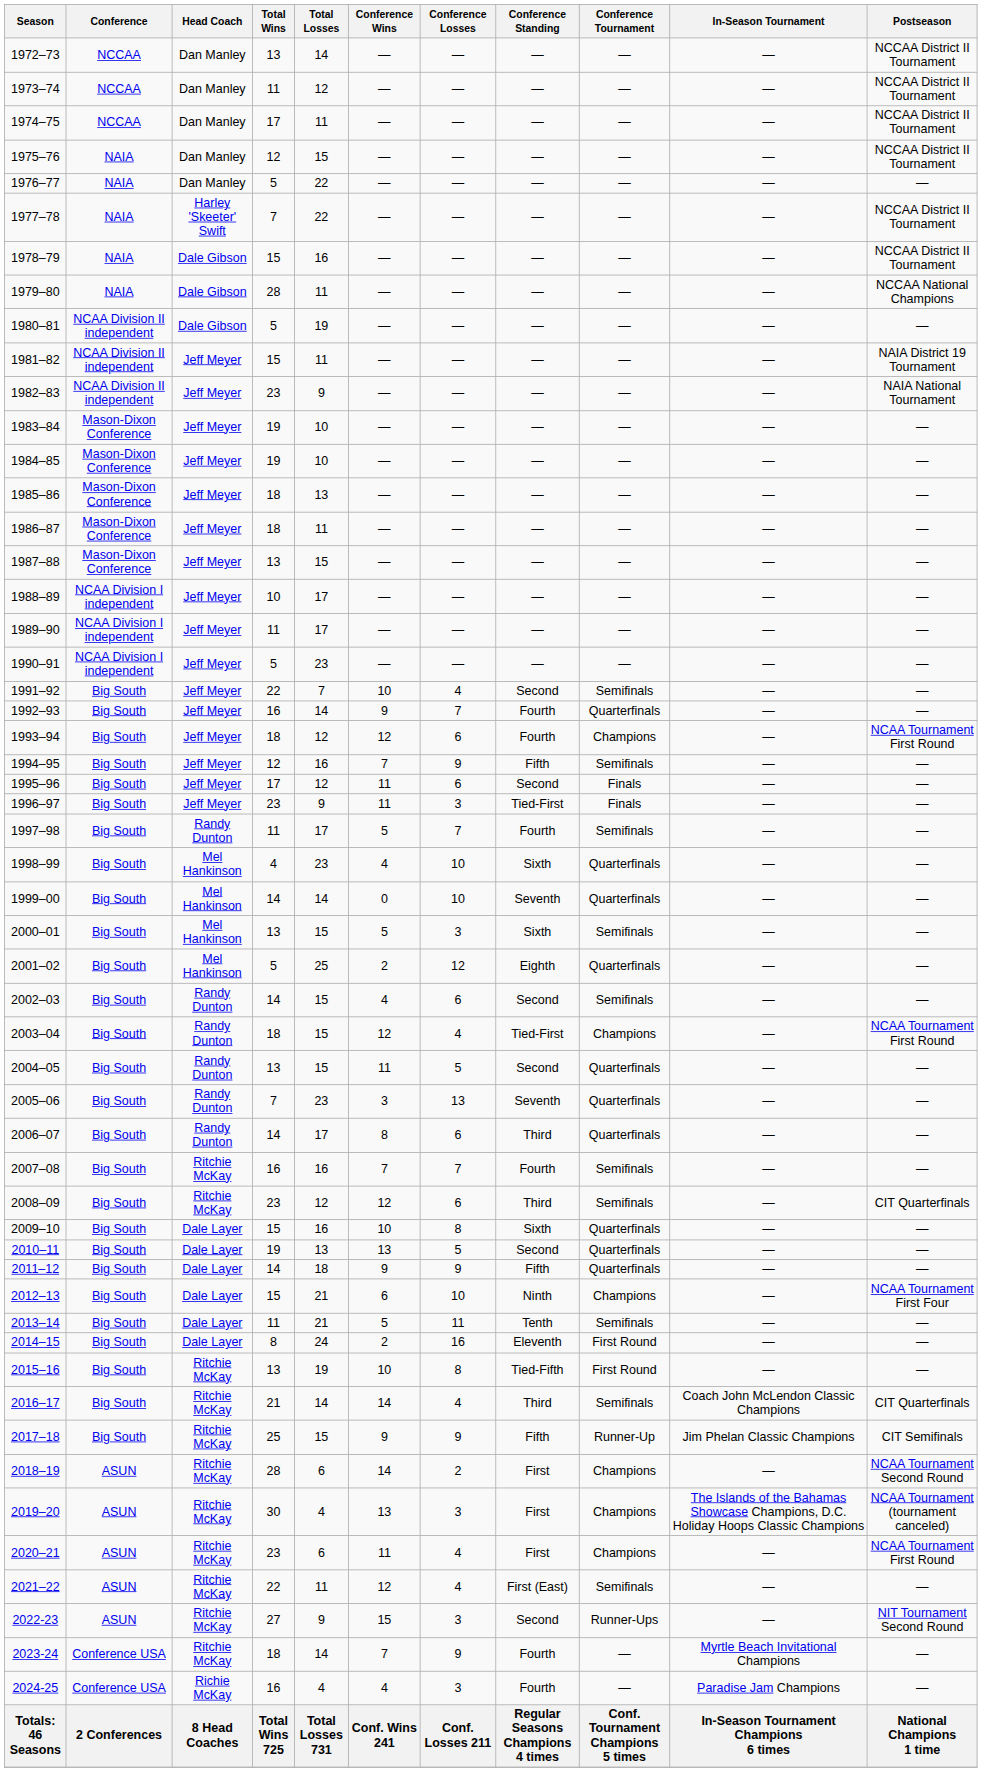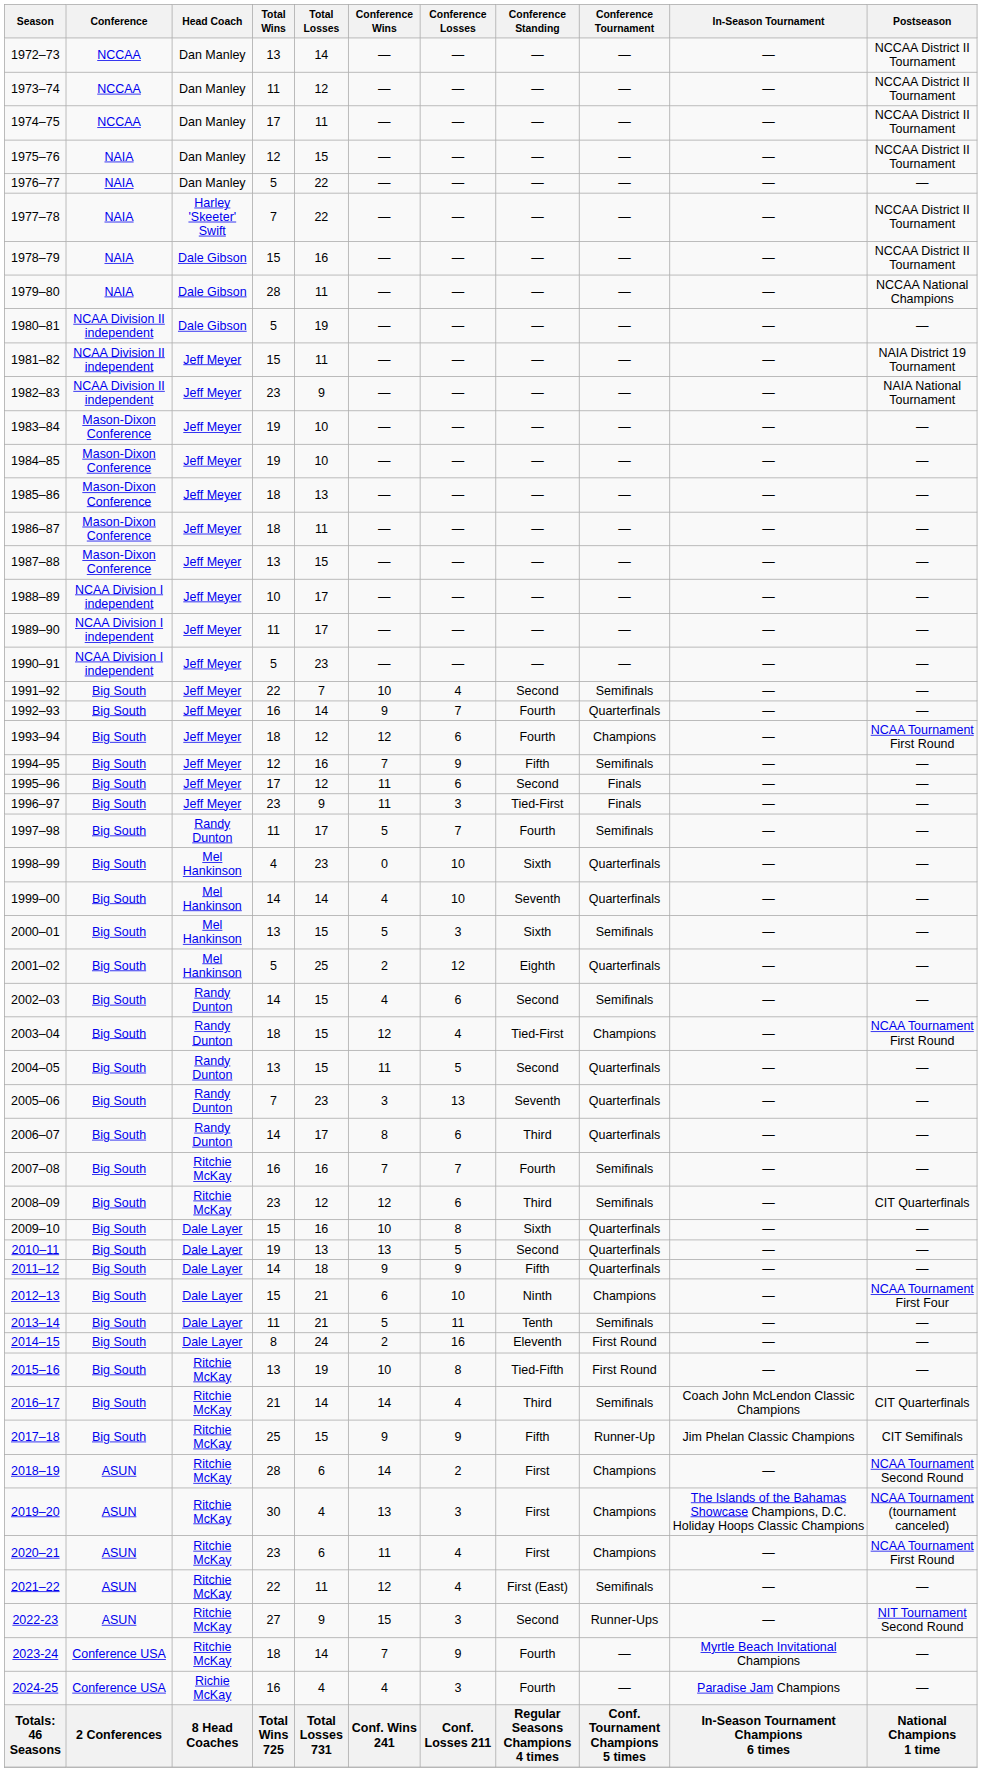1998–99 | Conference Wins: 4 -> 0
1999–00 | Conference Wins: 0 -> 4
